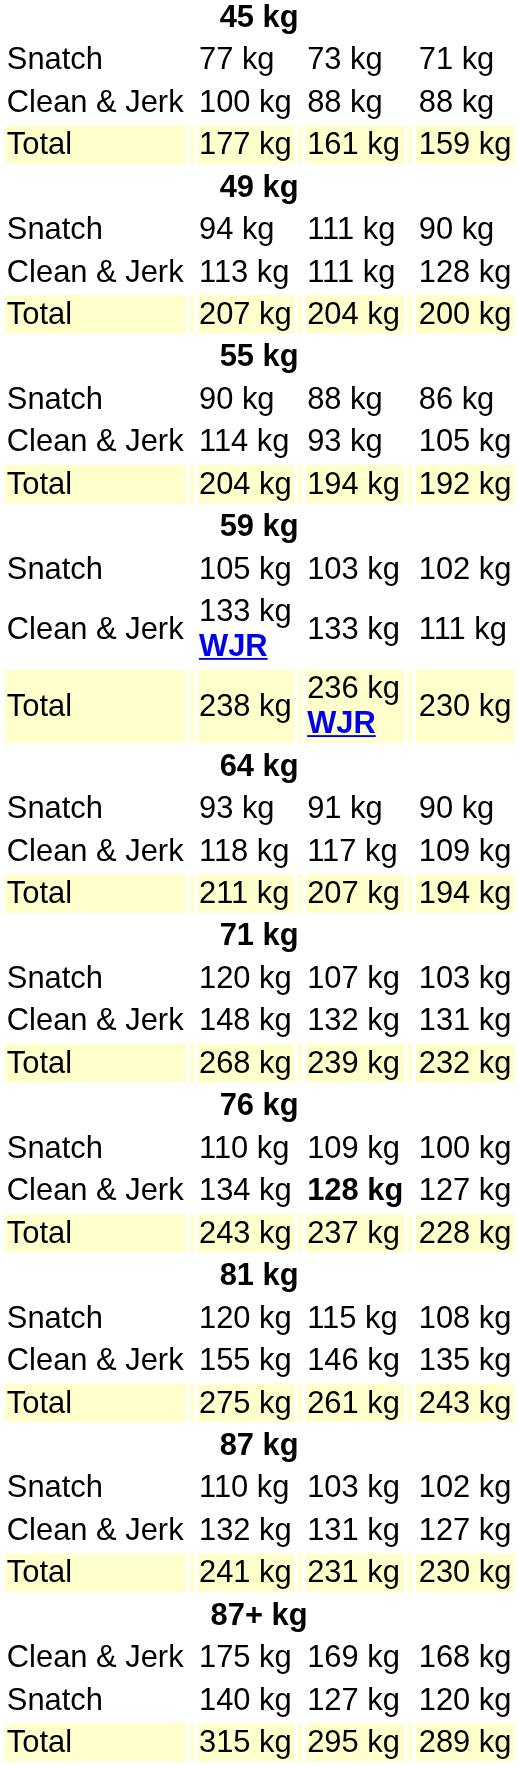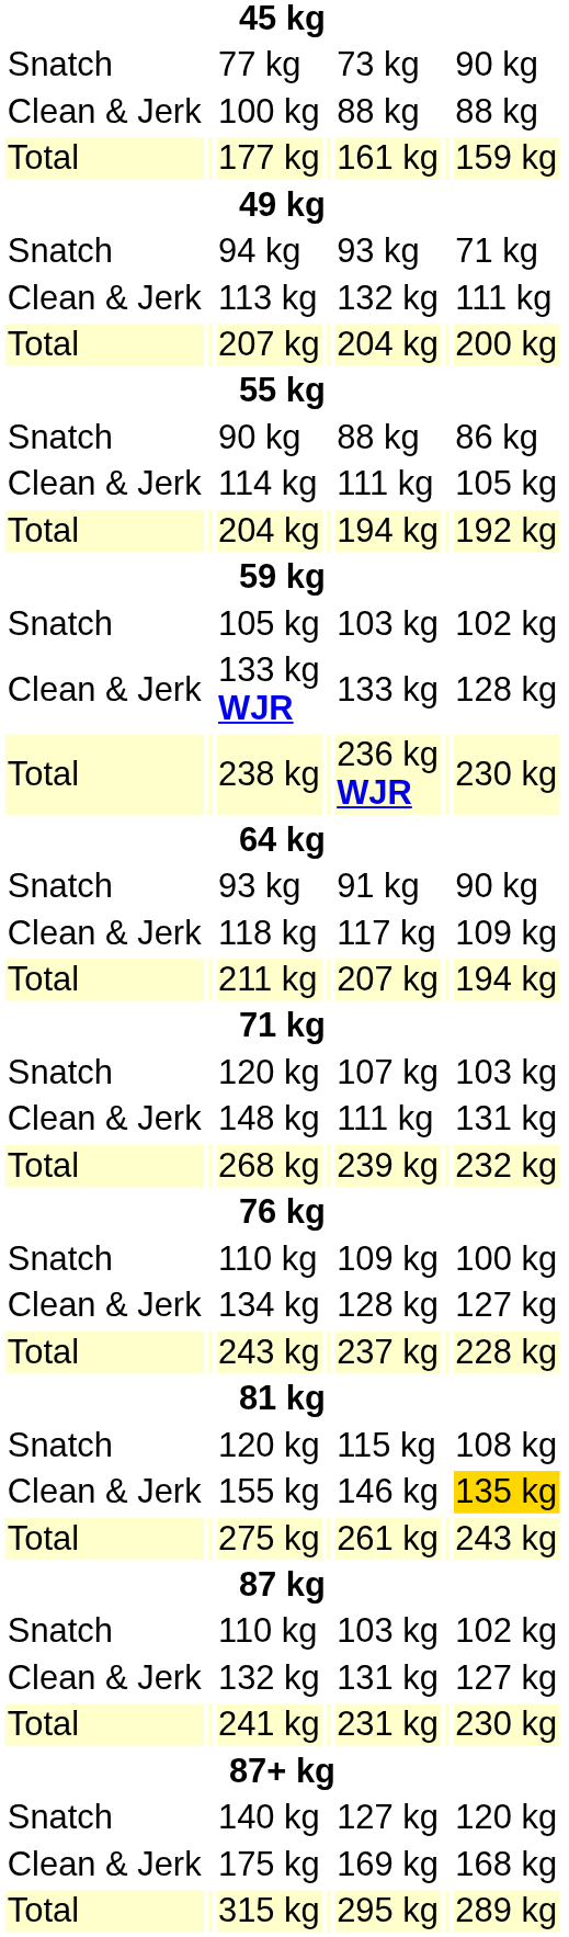77 kg | column 7: 71 kg -> 90 kg
94 kg | column 5: 111 kg -> 93 kg
94 kg | column 7: 90 kg -> 71 kg
113 kg | column 5: 111 kg -> 132 kg
113 kg | column 7: 128 kg -> 111 kg
114 kg | column 5: 93 kg -> 111 kg
133 kg WJR | column 7: 111 kg -> 128 kg
148 kg | column 5: 132 kg -> 111 kg
134 kg | column 5: bold -> normal
155 kg | column 7: no background -> gold background
rows swapped: 140 kg <-> 175 kg
